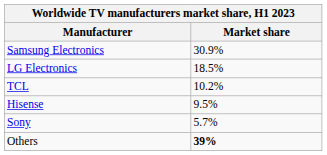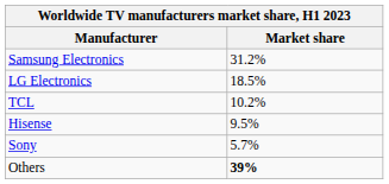Samsung Electronics | Market share: 30.9% -> 31.2%
